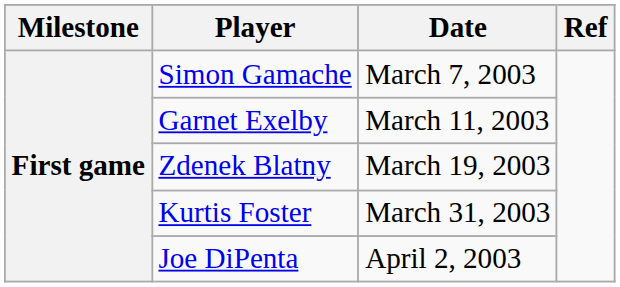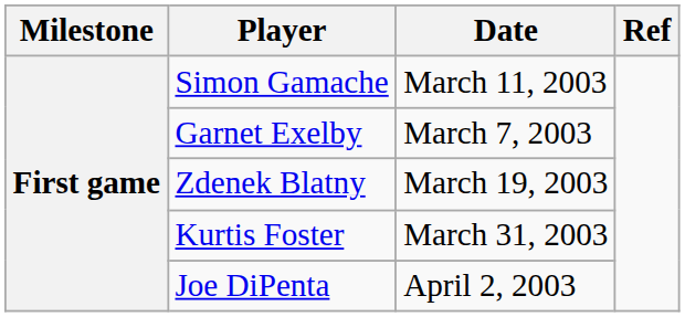Simon Gamache | Date: March 7, 2003 -> March 11, 2003
Garnet Exelby | Date: March 11, 2003 -> March 7, 2003
